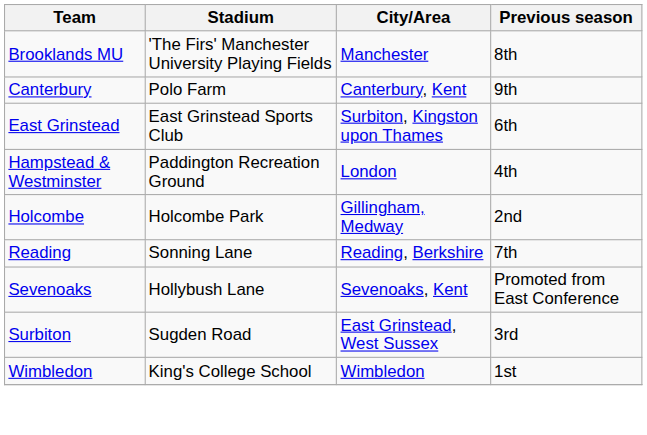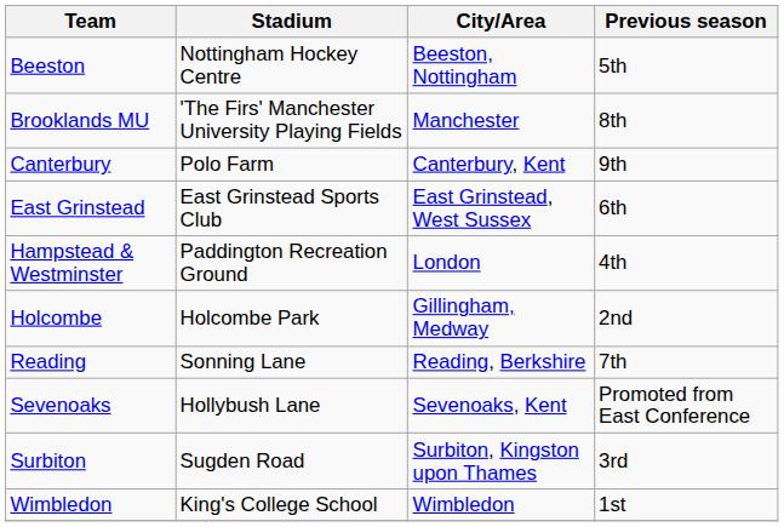+ row: Beeston | Nottingham Hockey Centre | Beeston, Nottingham | 5th
East Grinstead | City/Area: Surbiton, Kingston upon Thames -> East Grinstead, West Sussex
Surbiton | City/Area: East Grinstead, West Sussex -> Surbiton, Kingston upon Thames
